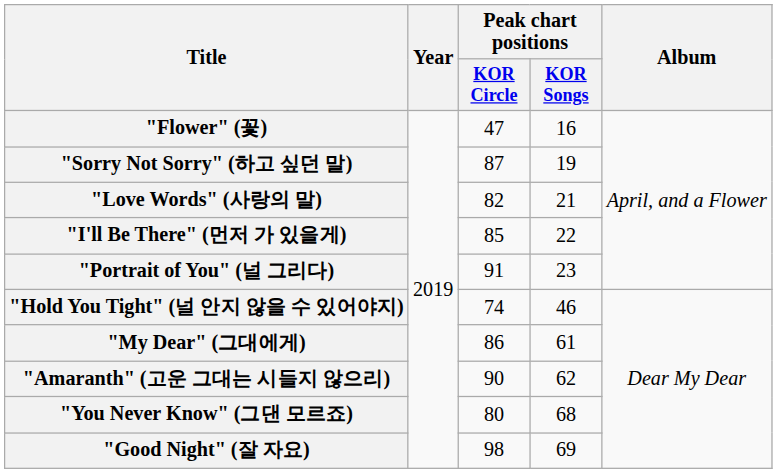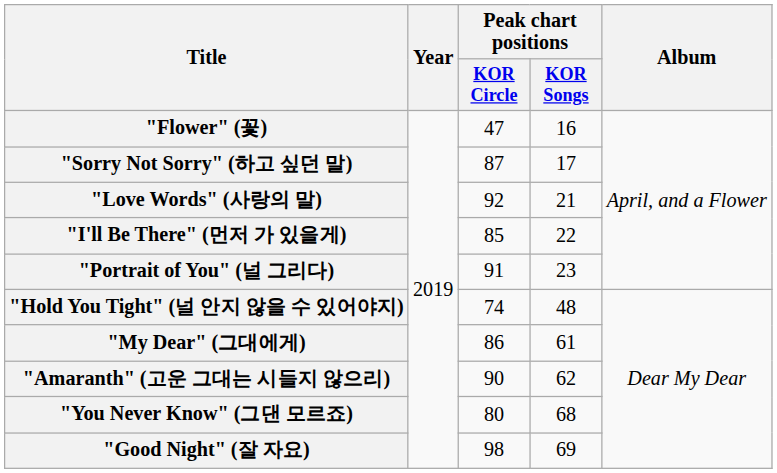"Sorry Not Sorry" (하고 싶던 말) | Peak chart positions / KOR Songs: 19 -> 17
"Love Words" (사랑의 말) | Peak chart positions / KOR Circle: 82 -> 92
"Hold You Tight" (널 안지 않을 수 있어야지) | Peak chart positions / KOR Songs: 46 -> 48
